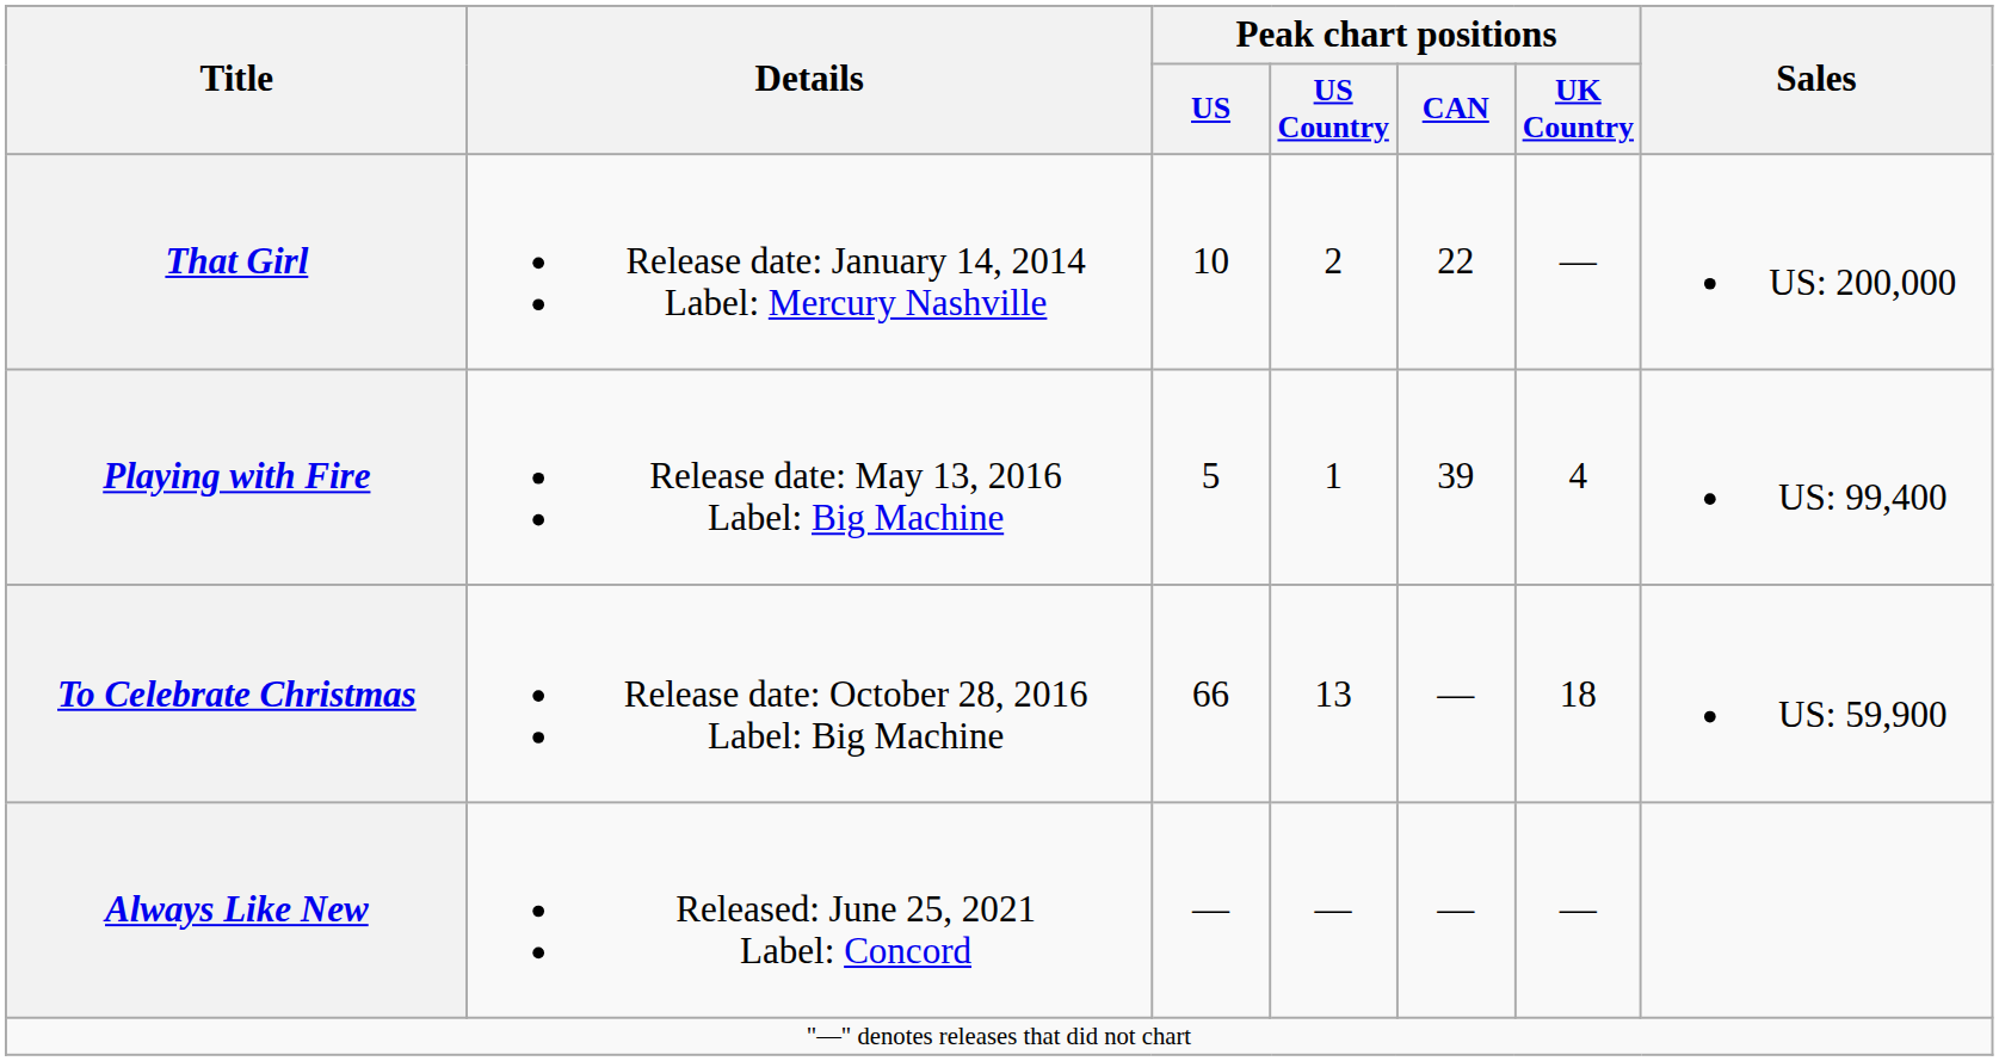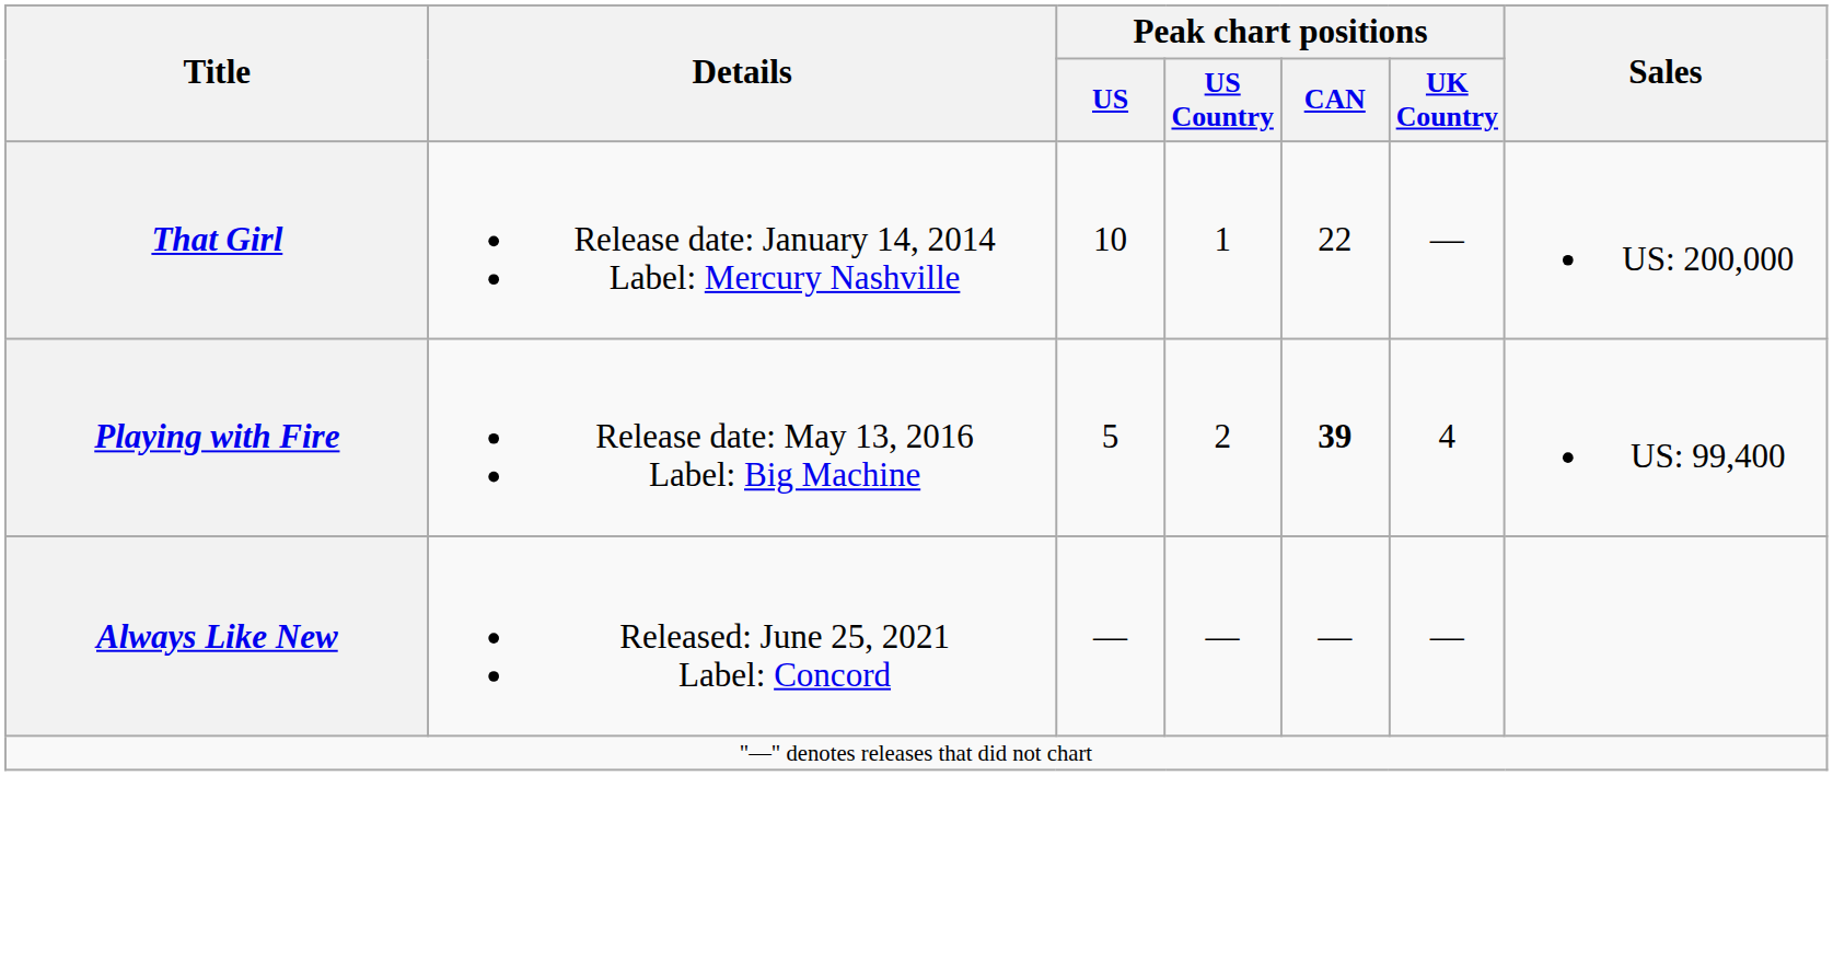That Girl | Peak chart positions / US Country: 2 -> 1
Playing with Fire | Peak chart positions / US Country: 1 -> 2
Playing with Fire | Peak chart positions / CAN: normal -> bold
- row: To Celebrate Christmas | Release date: October 28, 2016 Label: Big Machine | 66 | 13 | — | 18 | US: 59,900
